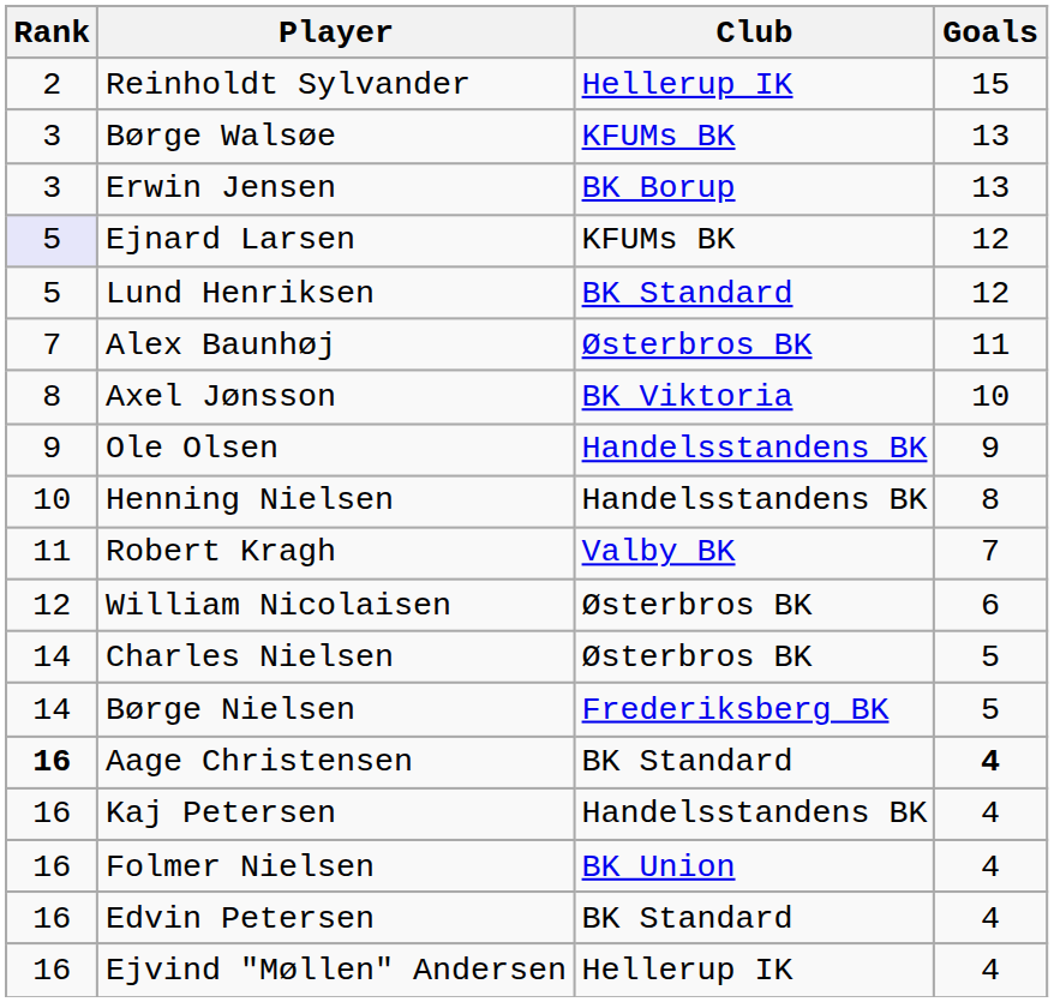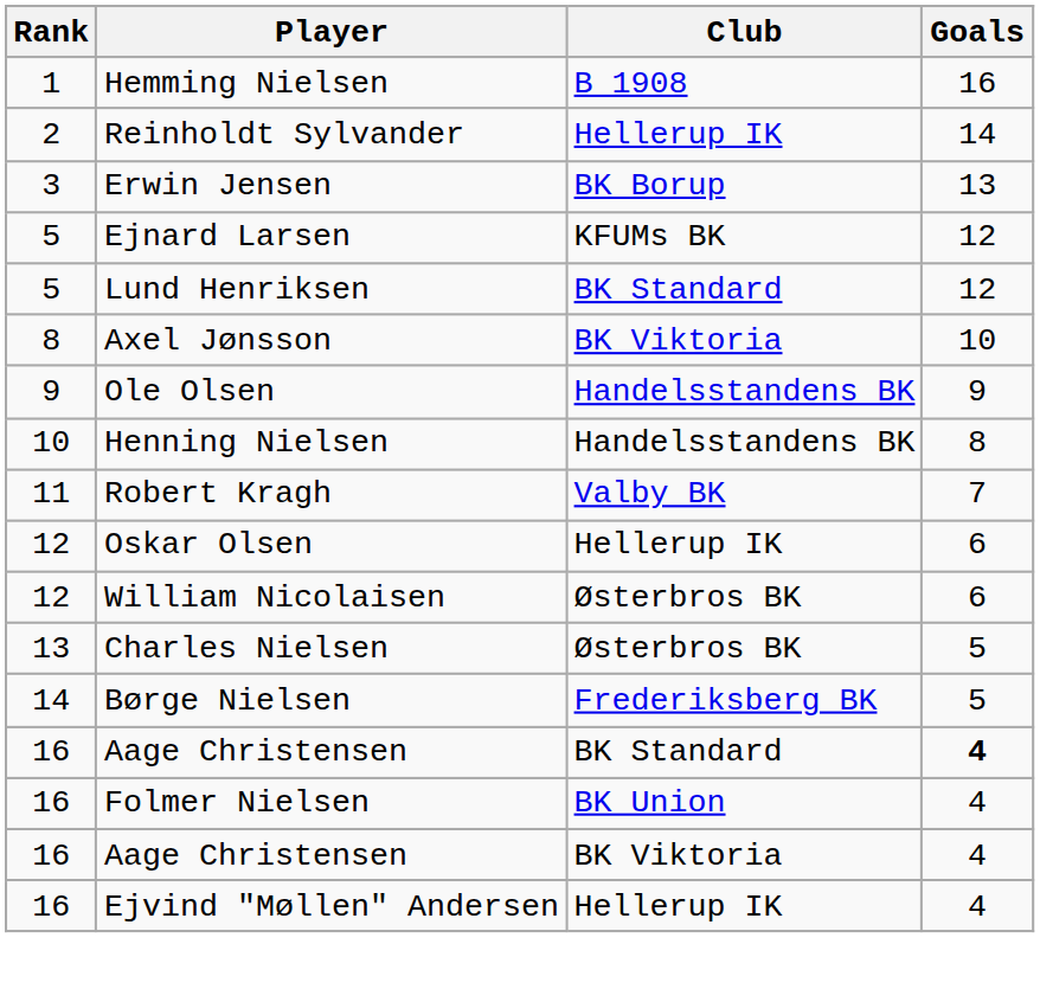+ row: 1 | Hemming Nielsen | B 1908 | 16
Reinholdt Sylvander | Goals: 15 -> 14
- row: 3 | Børge Walsøe | KFUMs BK | 13
Ejnard Larsen | Rank: lavender background -> no background
- row: 7 | Alex Baunhøj | Østerbros BK | 11
+ row: 12 | Oskar Olsen | Hellerup IK | 6
Charles Nielsen | Rank: 14 -> 13
Aage Christensen / BK Standard | Rank: bold -> normal
- row: 16 | Kaj Petersen | Handelsstandens BK | 4
- row: 16 | Edvin Petersen | BK Standard | 4
+ row: 16 | Aage Christensen | BK Viktoria | 4
